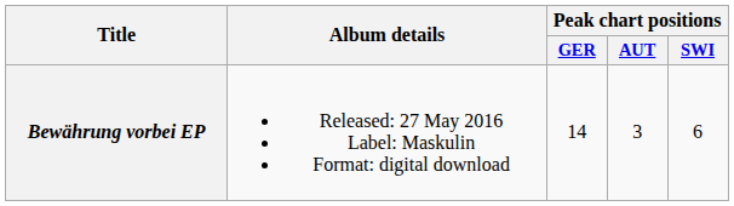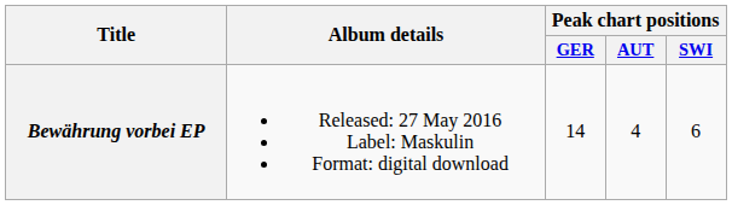Bewährung vorbei EP | Peak chart positions / AUT: 3 -> 4
